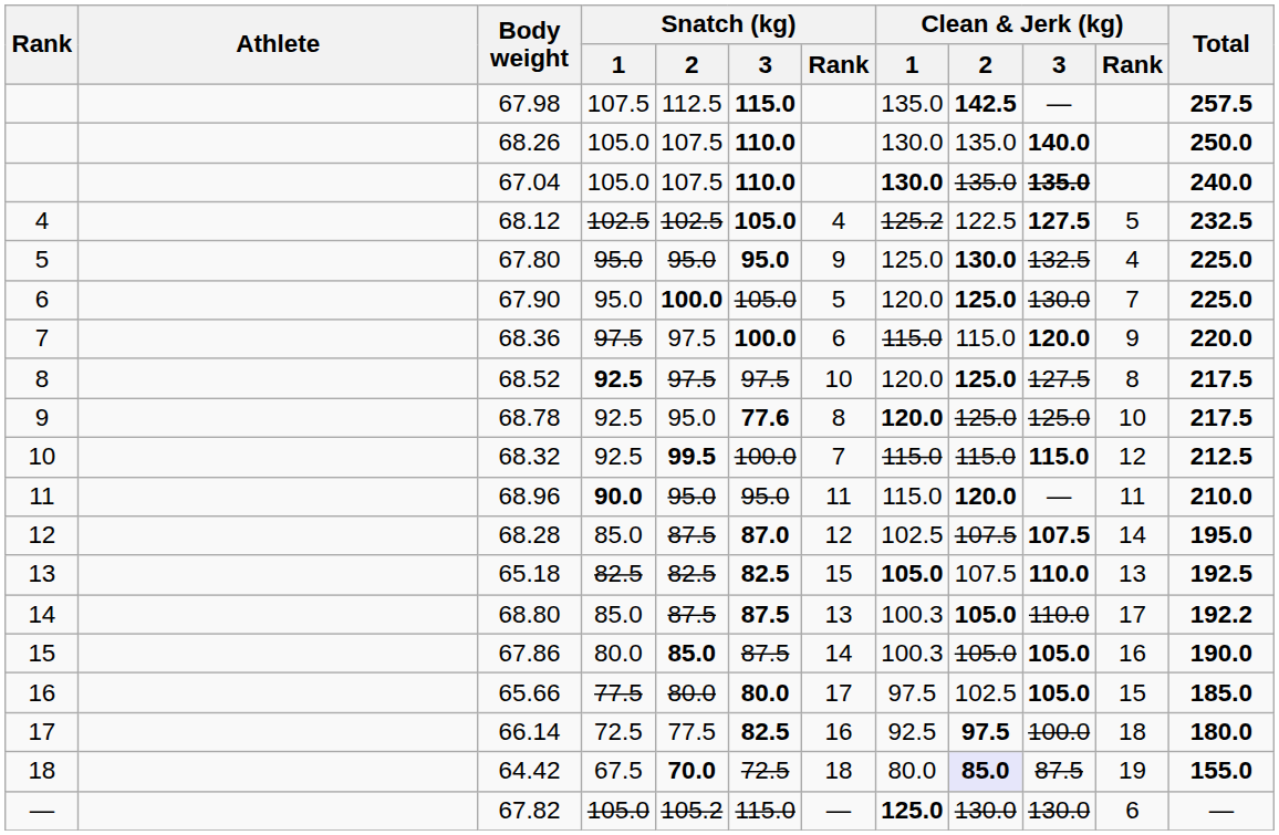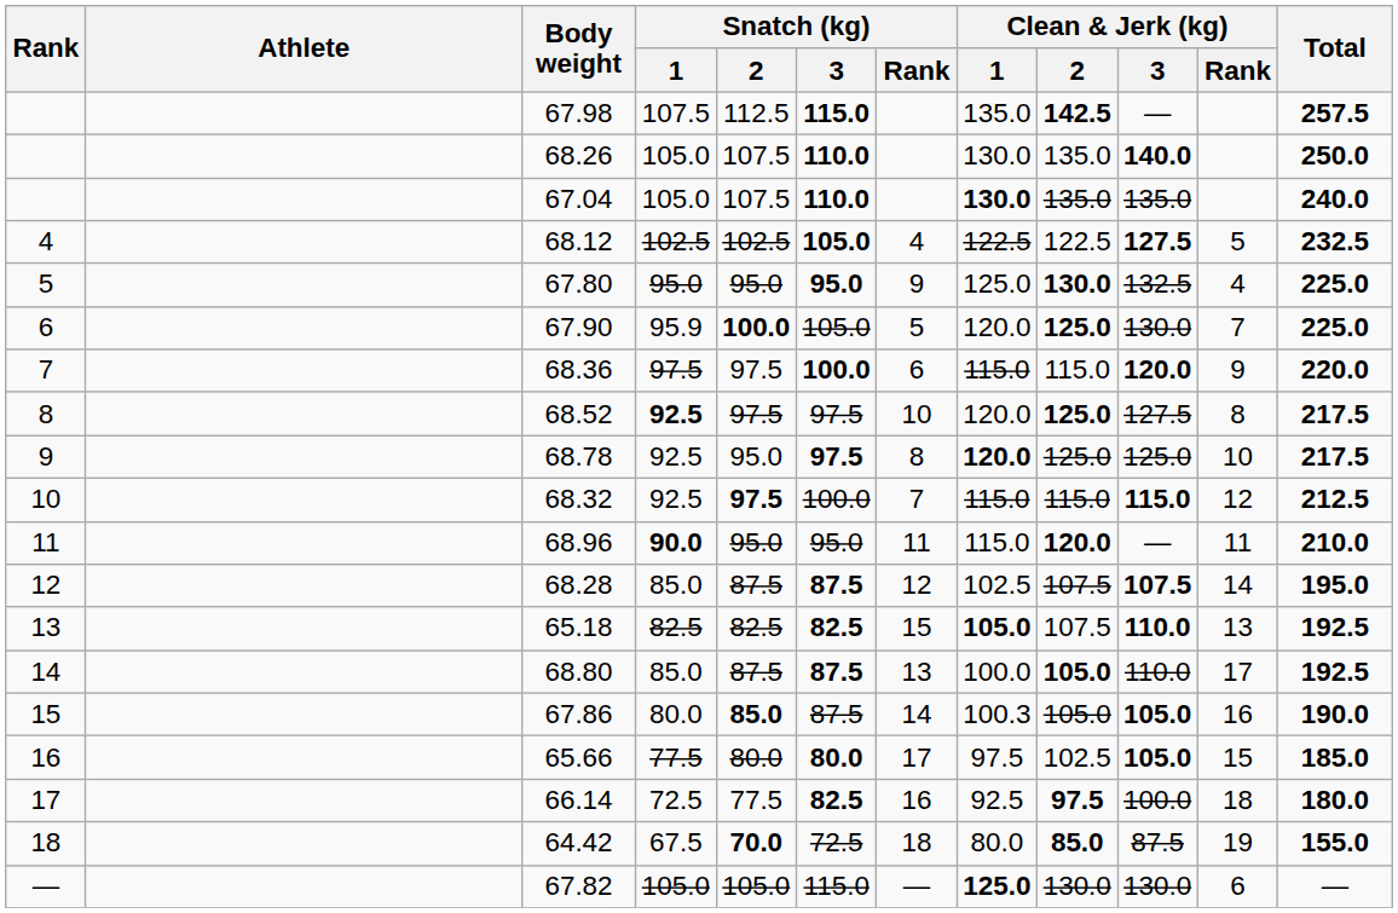67.04 | Clean & Jerk (kg) / 3: bold -> normal
68.12 | Clean & Jerk (kg) / 1: 125.2 -> 122.5
67.90 | Snatch (kg) / 1: 95.0 -> 95.9
68.78 | Snatch (kg) / 3: 77.6 -> 97.5
68.32 | Snatch (kg) / 2: 99.5 -> 97.5
68.28 | Snatch (kg) / 3: 87.0 -> 87.5
68.80 | Clean & Jerk (kg) / 1: 100.3 -> 100.0
68.80 | Total: 192.2 -> 192.5
64.42 | Clean & Jerk (kg) / 2: lavender background -> no background
67.82 | Snatch (kg) / 2: 105.2 -> 105.0
